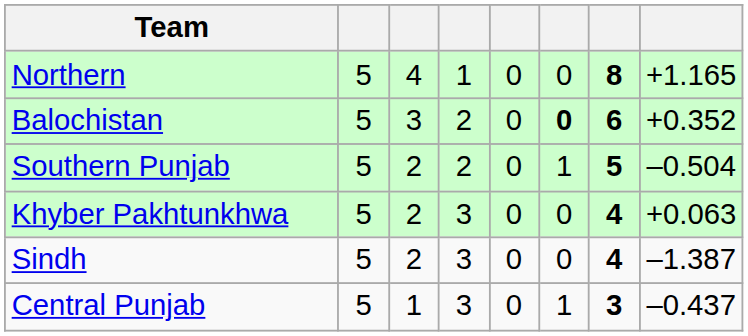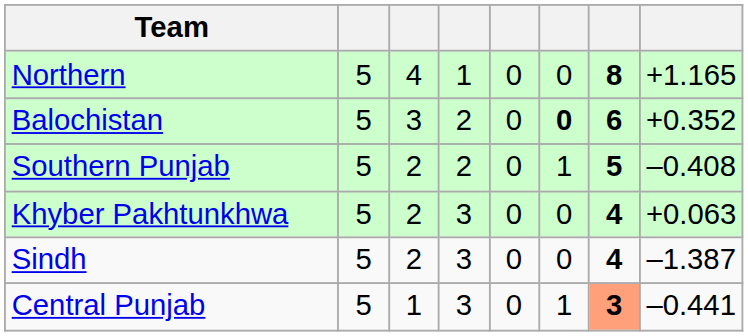Southern Punjab | column 8: –0.504 -> –0.408
Central Punjab | column 7: no background -> lightsalmon background
Central Punjab | column 8: –0.437 -> –0.441
